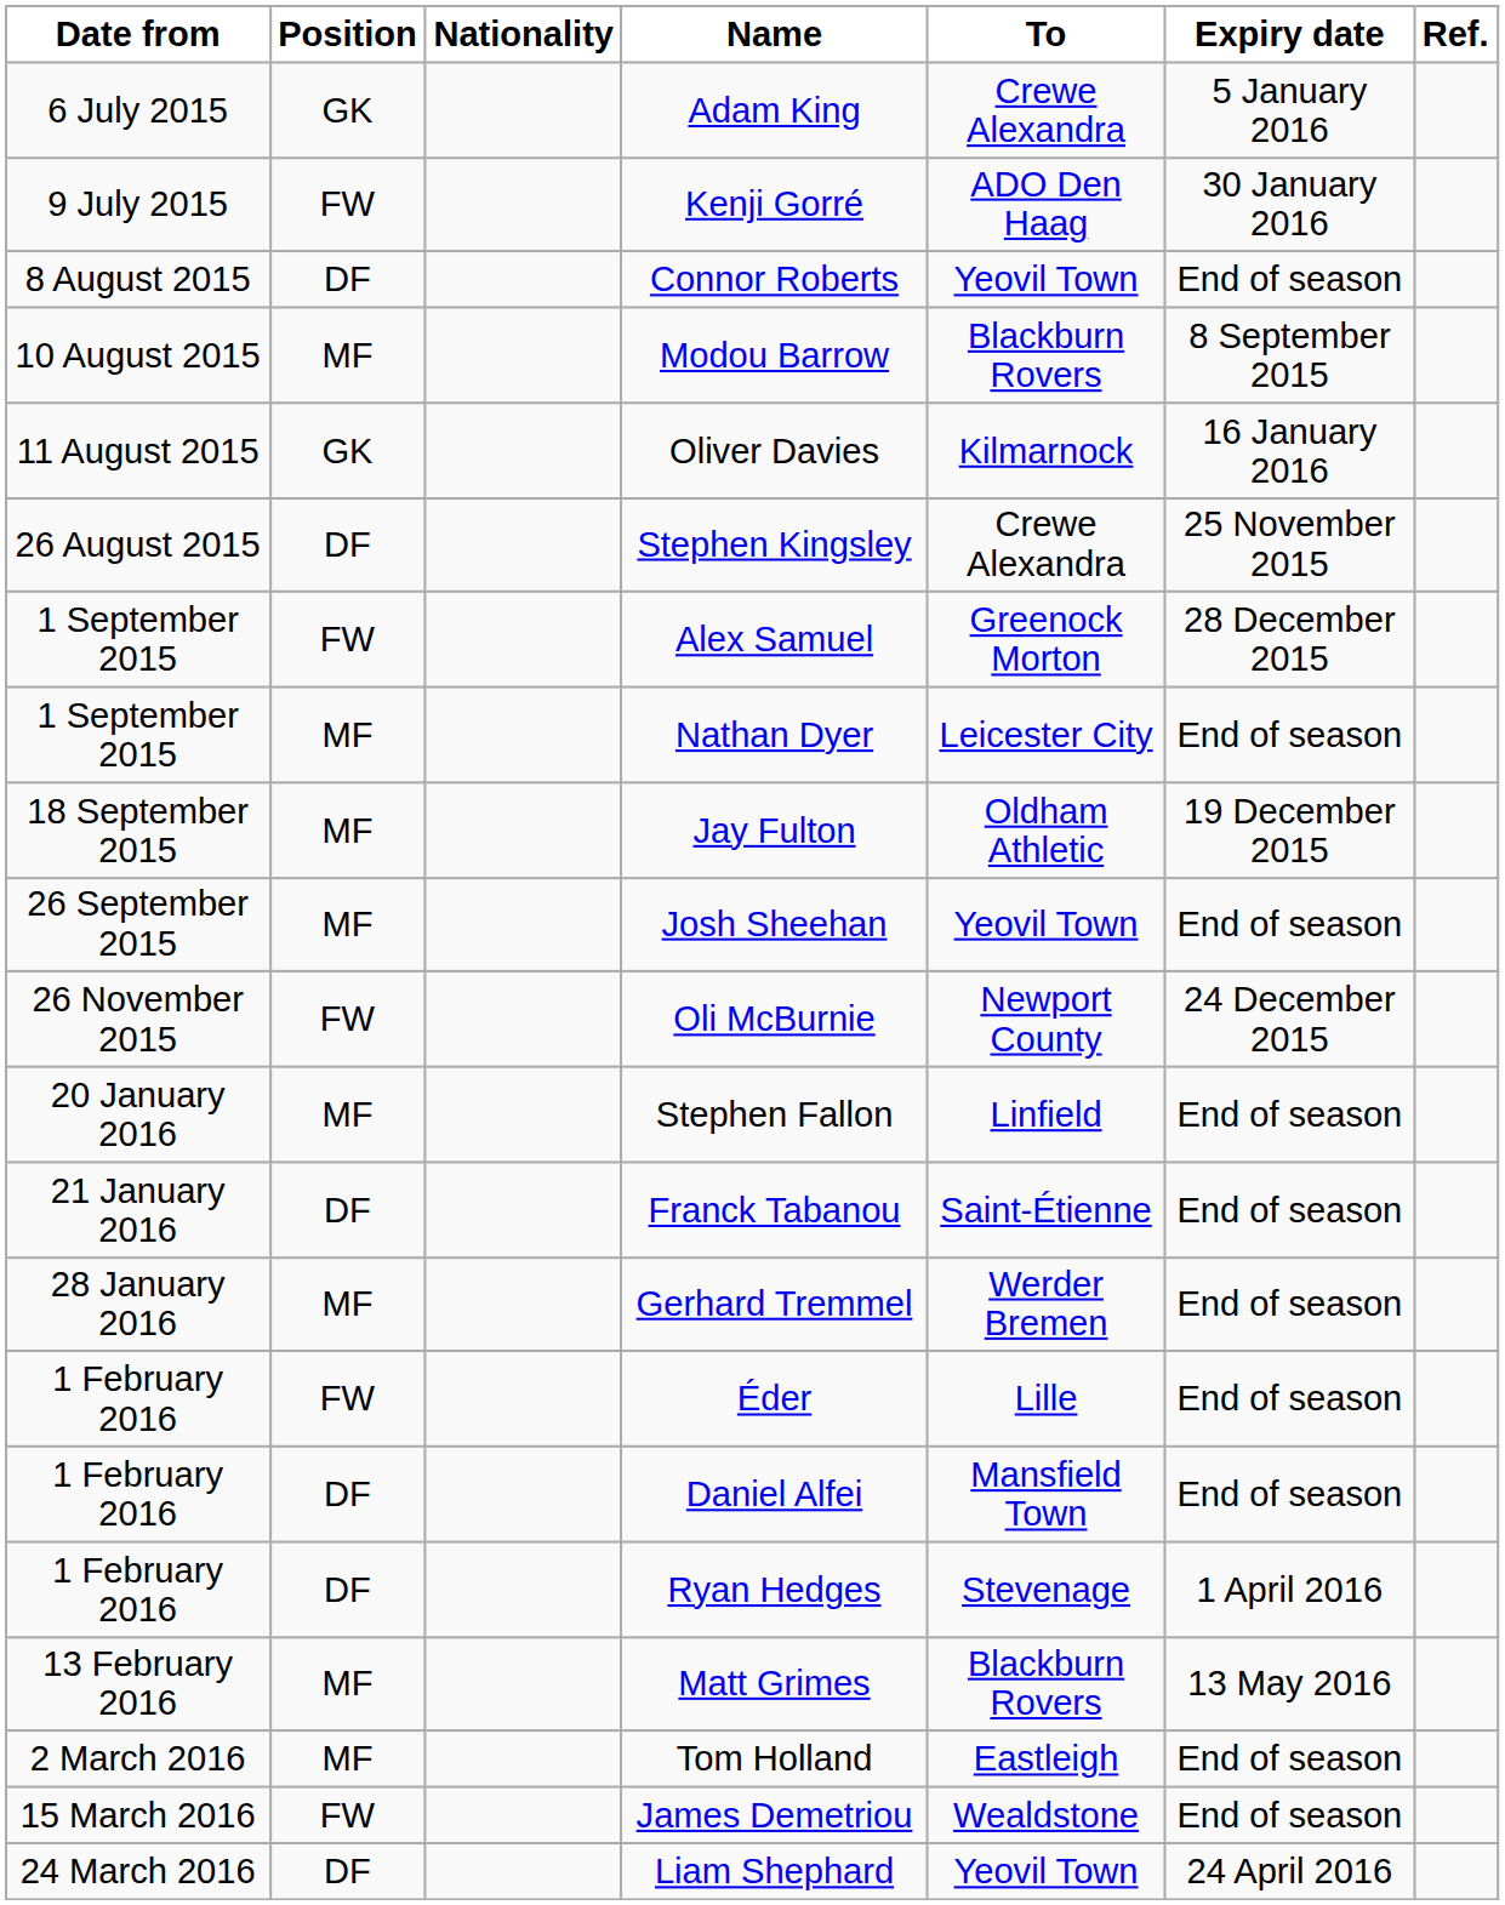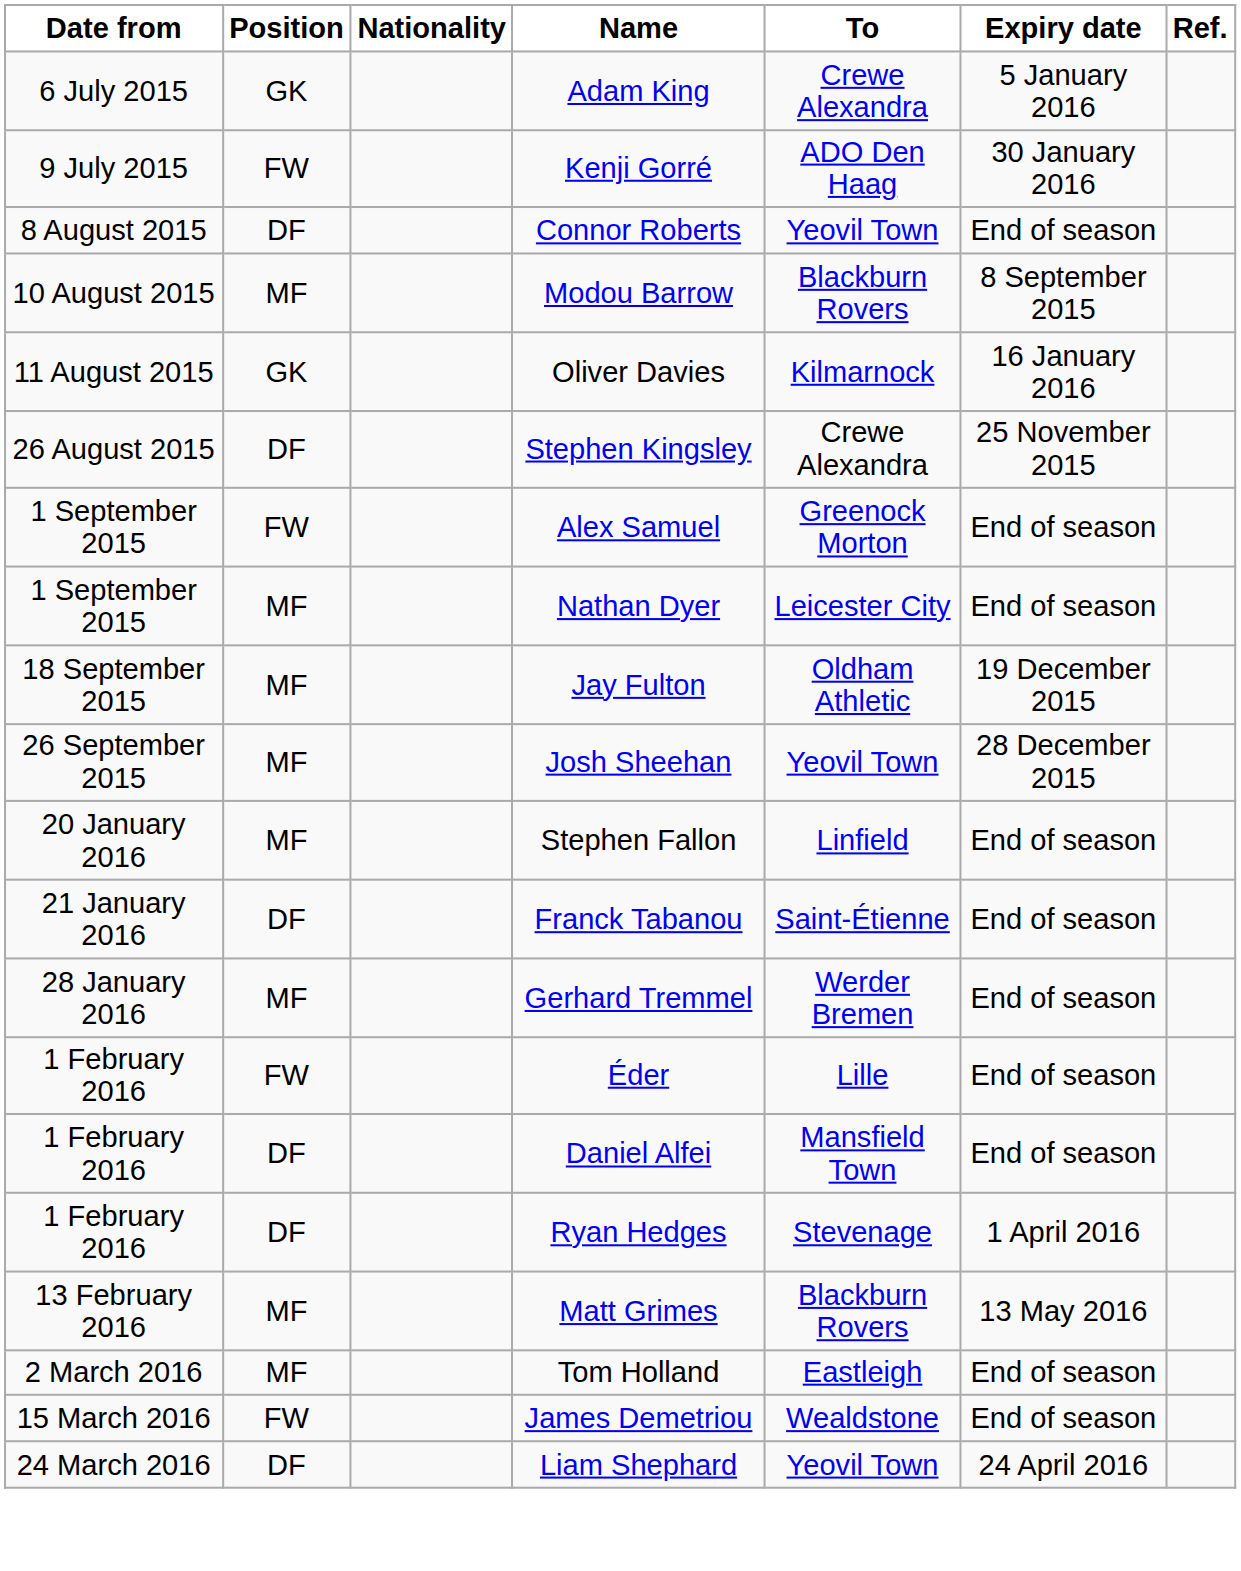Alex Samuel | Expiry date: 28 December 2015 -> End of season
Josh Sheehan | Expiry date: End of season -> 28 December 2015
- row: 26 November 2015 | FW | Oli McBurnie | Newport County | 24 December 2015
